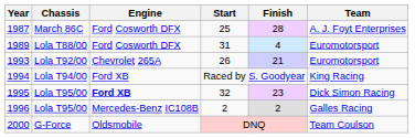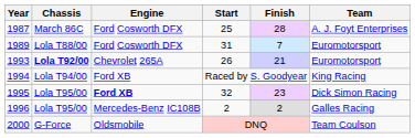1989 | Finish: 4 -> 7
1993 | Chassis: normal -> bold
